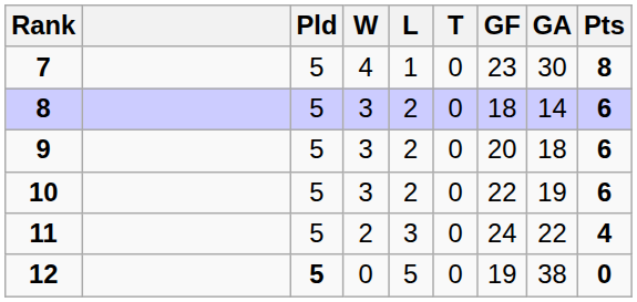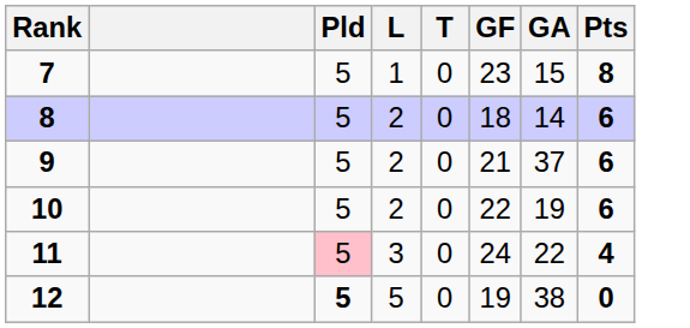- column: W | 4 | 3 | 3 | 3 | 2 | 0
7 | GA: 30 -> 15
9 | GF: 20 -> 21
9 | GA: 18 -> 37
11 | Pld: no background -> pink background
